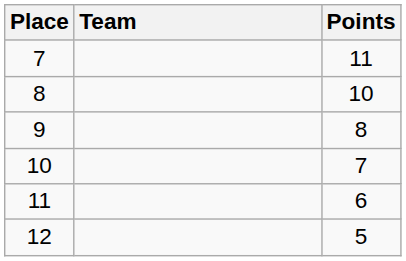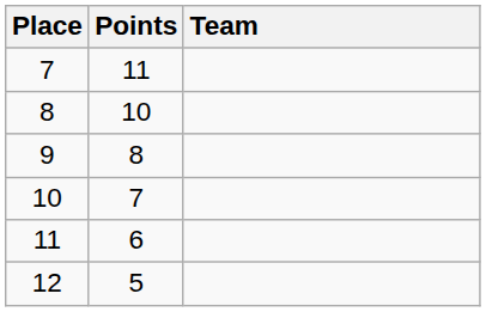columns swapped: Team <-> Points
